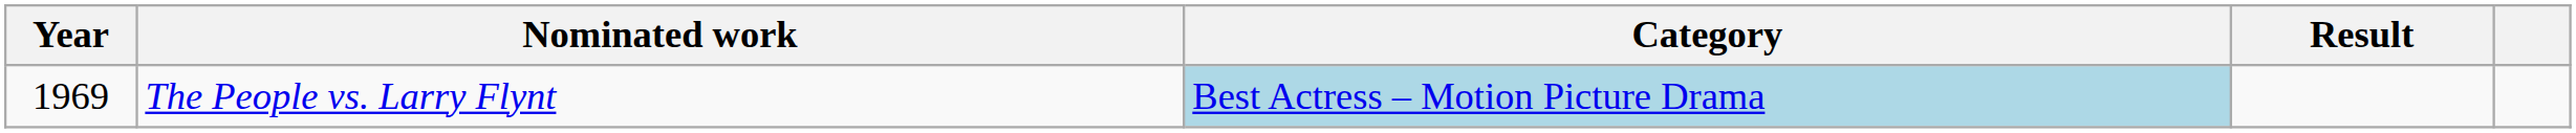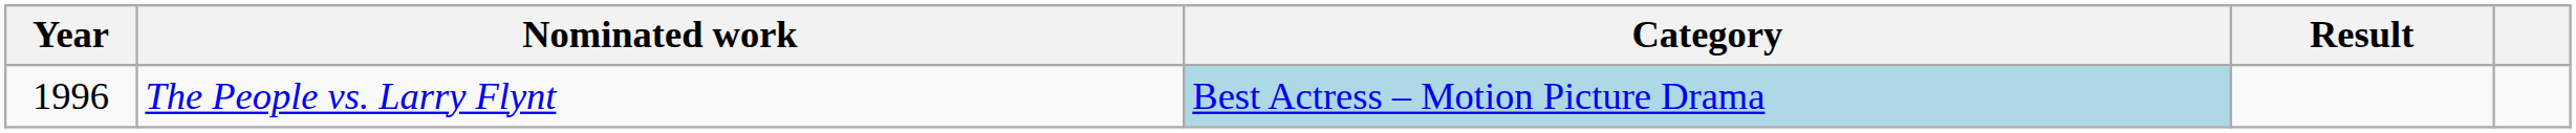The People vs. Larry Flynt | Year: 1969 -> 1996
